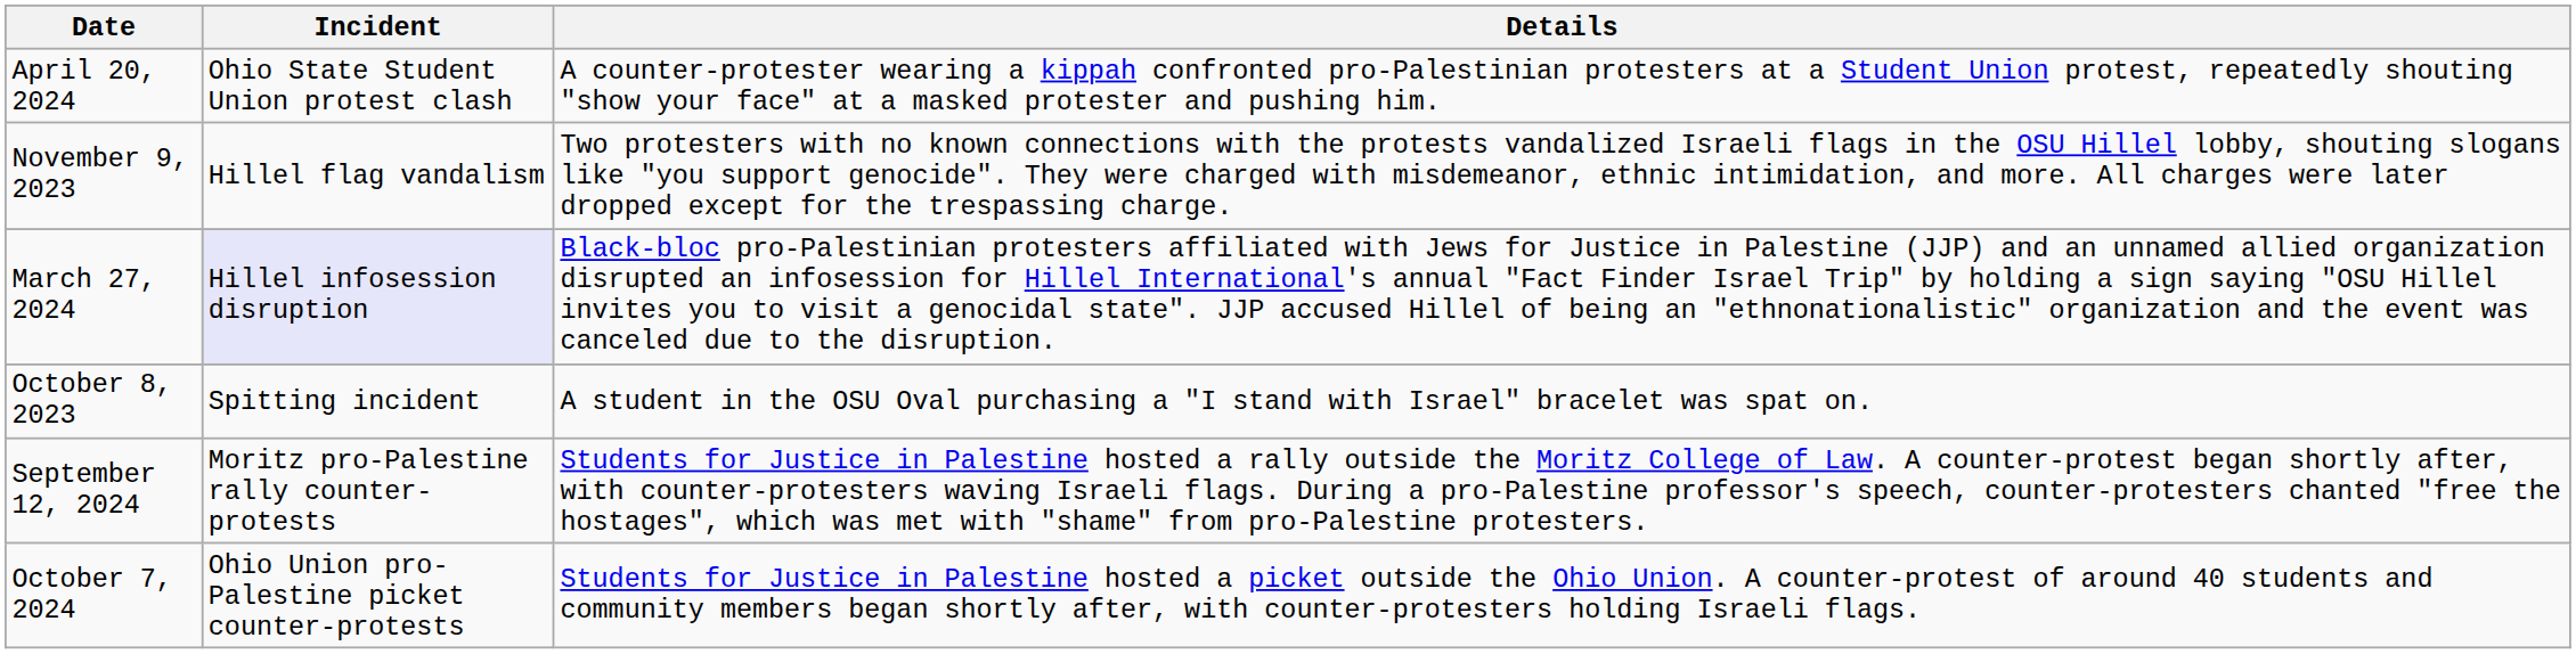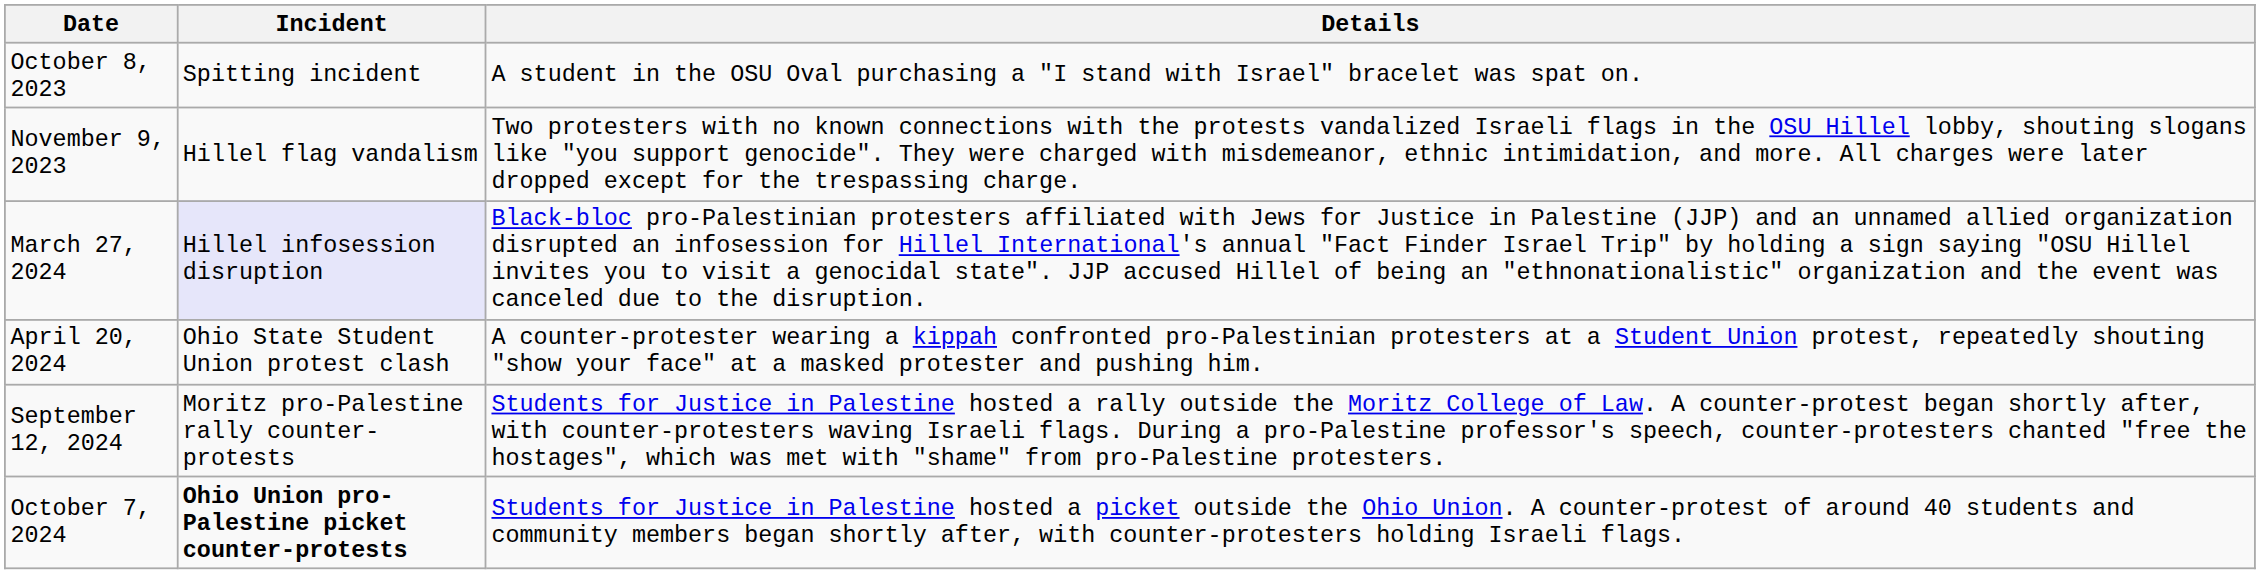rows swapped: October 8, 2023 <-> April 20, 2024
October 7, 2024 | Incident: normal -> bold
